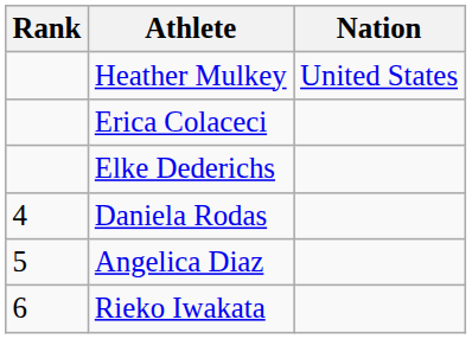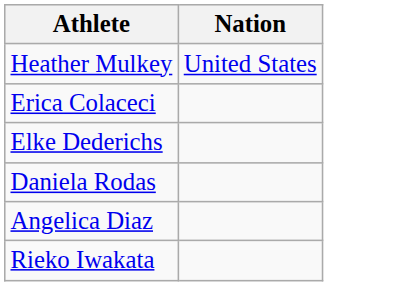- column: Rank | 4 | 5 | 6
